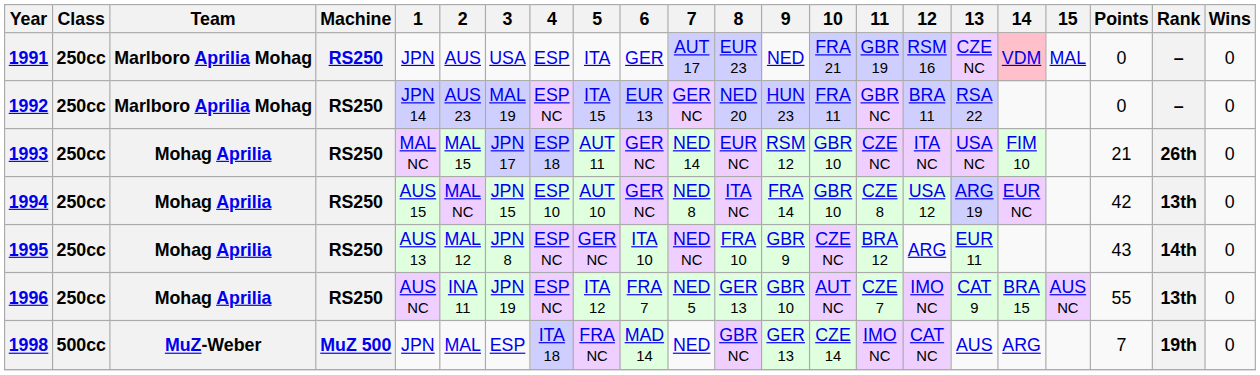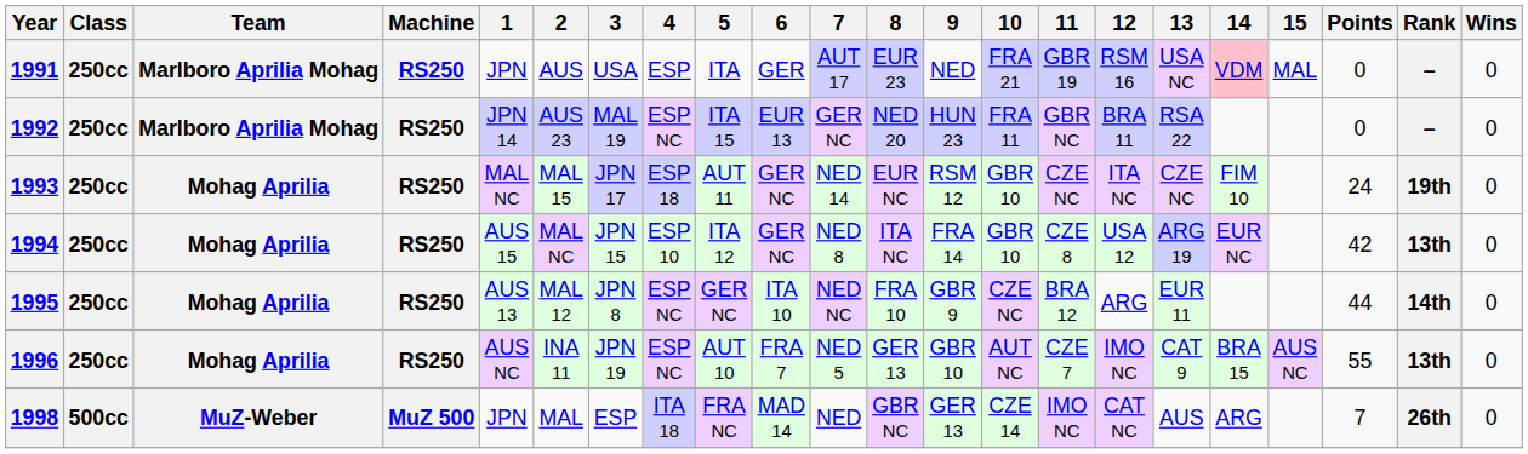1991 | 13: CZE NC -> USA NC
1993 | 13: USA NC -> CZE NC
1993 | Points: 21 -> 24
1993 | Rank: 26th -> 19th
1994 | 5: AUT 10 -> ITA 12
1995 | Points: 43 -> 44
1996 | 5: ITA 12 -> AUT 10
1998 | Rank: 19th -> 26th
